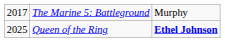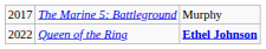Queen of the Ring | column 1: 2025 -> 2022
